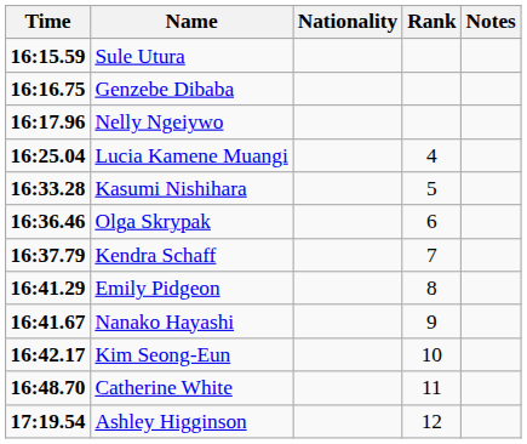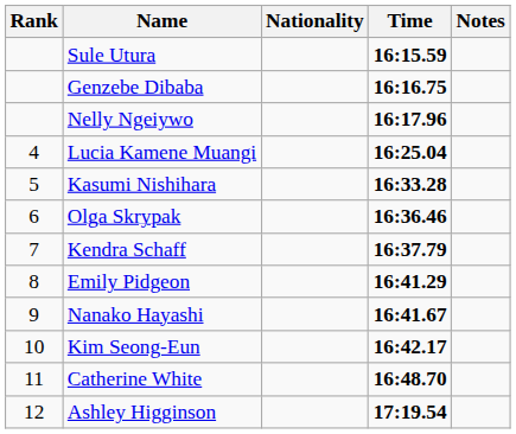columns swapped: Rank <-> Time
